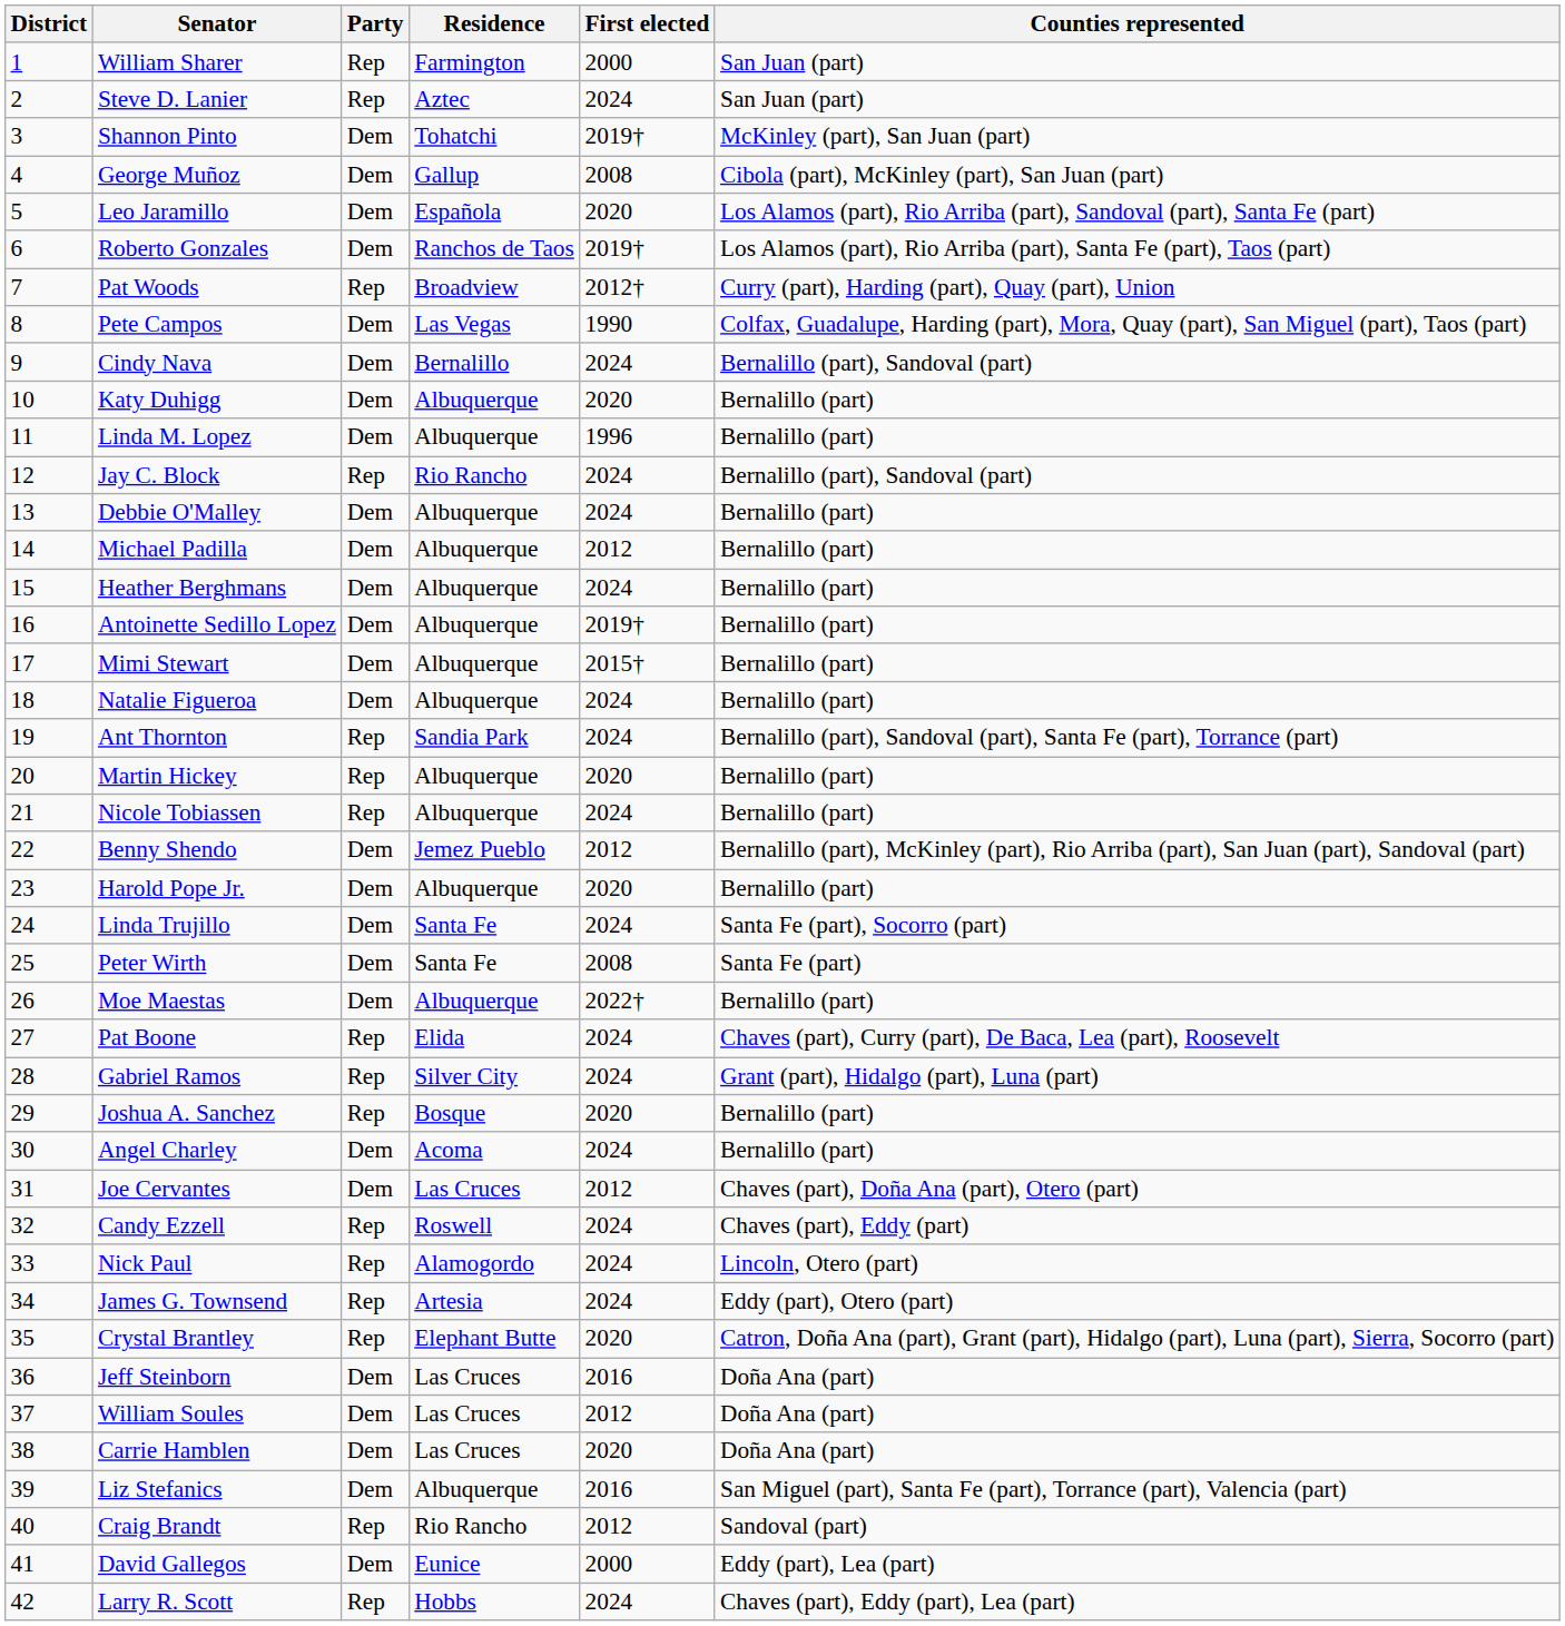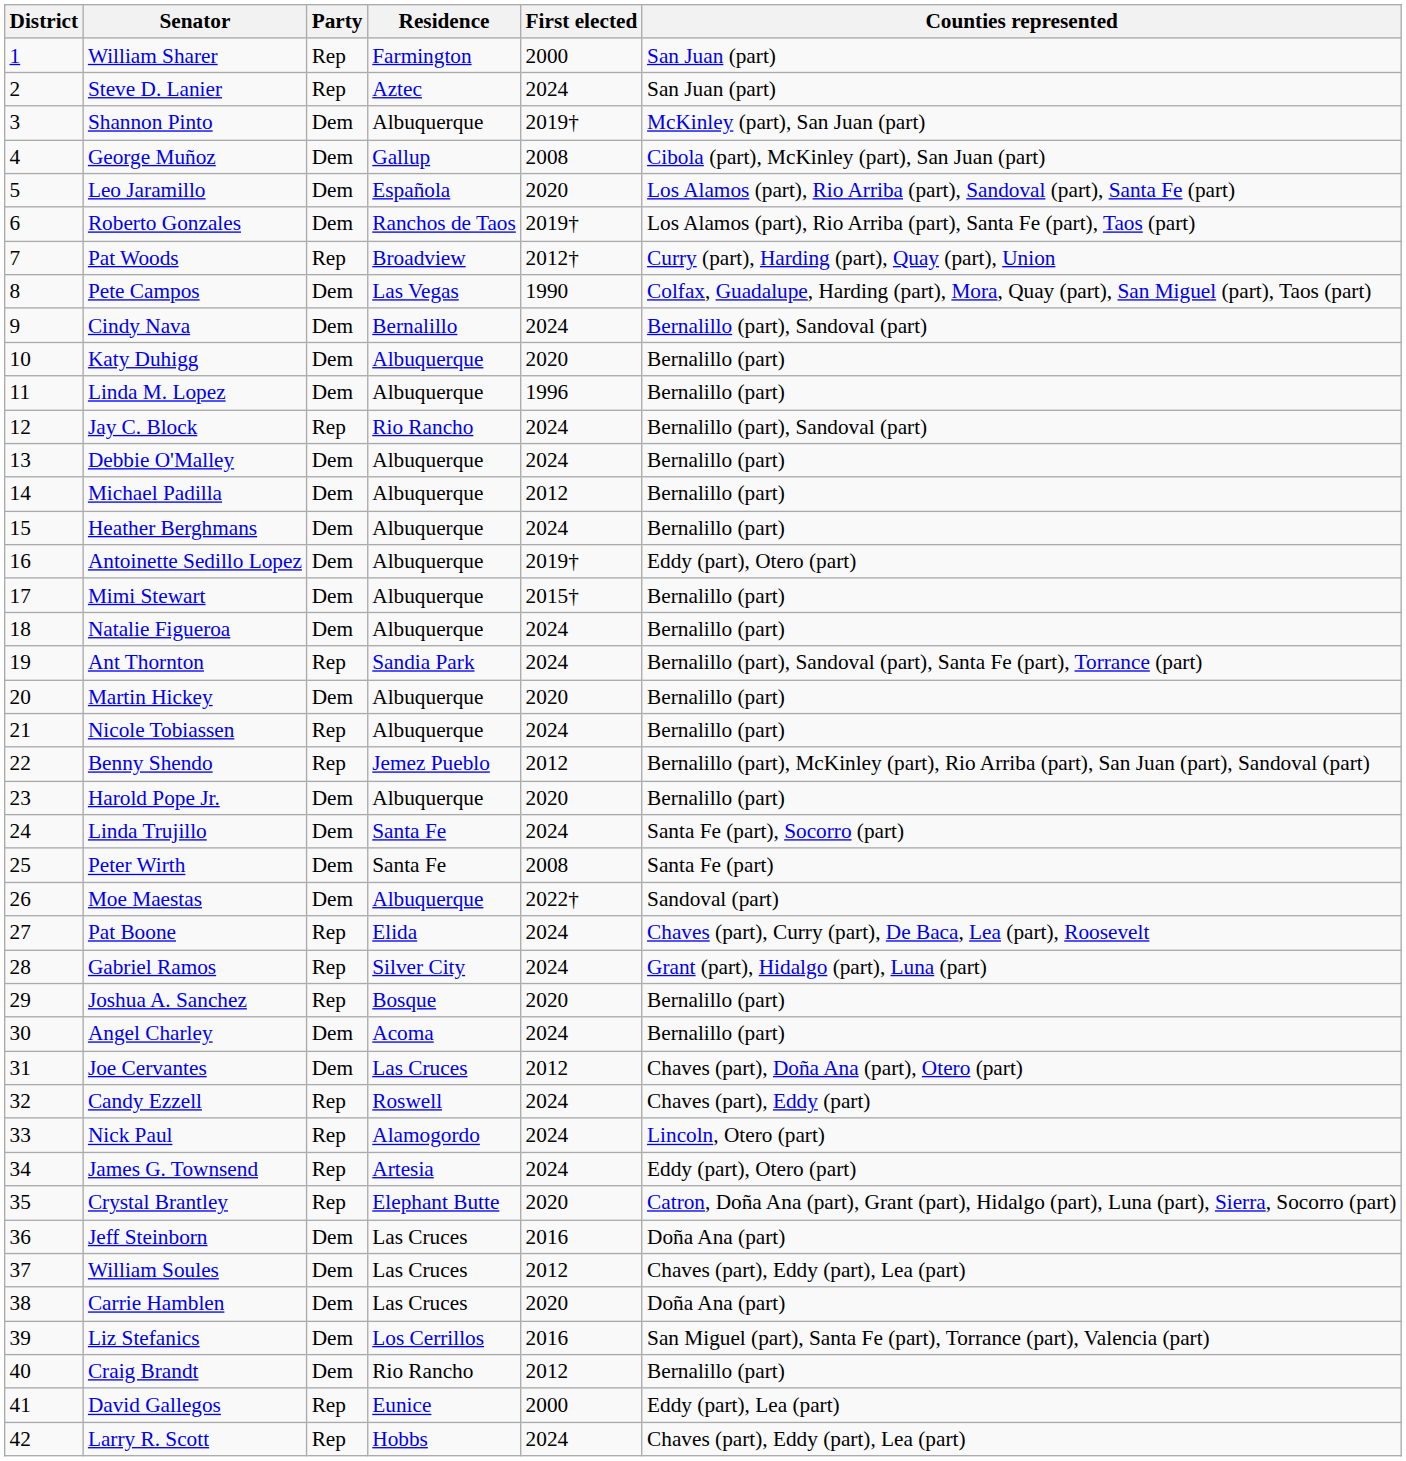Shannon Pinto | Residence: Tohatchi -> Albuquerque
Antoinette Sedillo Lopez | Counties represented: Bernalillo (part) -> Eddy (part), Otero (part)
Martin Hickey | Party: Rep -> Dem
Benny Shendo | Party: Dem -> Rep
Moe Maestas | Counties represented: Bernalillo (part) -> Sandoval (part)
William Soules | Counties represented: Doña Ana (part) -> Chaves (part), Eddy (part), Lea (part)
Liz Stefanics | Residence: Albuquerque -> Los Cerrillos
Craig Brandt | Party: Rep -> Dem
Craig Brandt | Counties represented: Sandoval (part) -> Bernalillo (part)
David Gallegos | Party: Dem -> Rep
